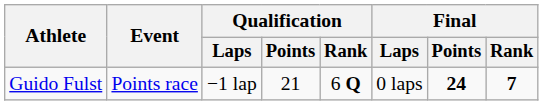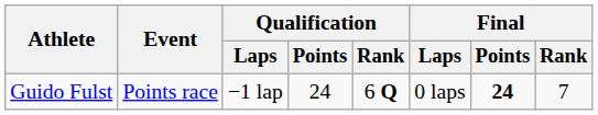Guido Fulst | Qualification / Points: 21 -> 24
Guido Fulst | Final / Rank: bold -> normal
